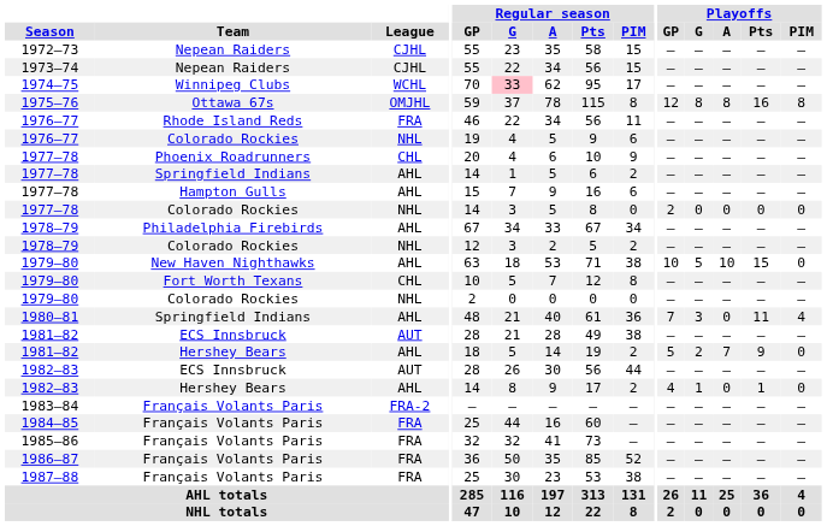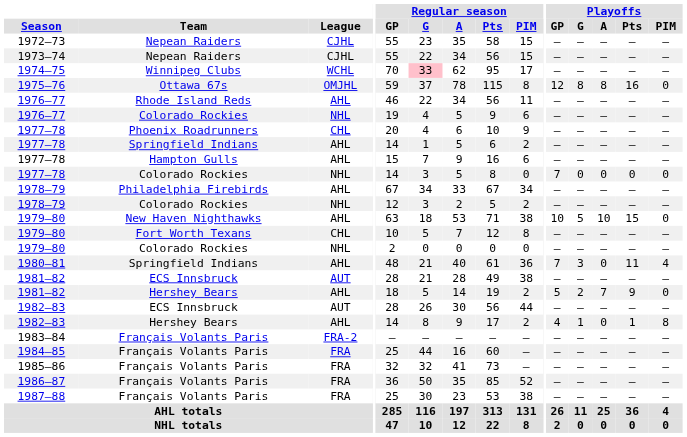1975–76 | Playoffs / PIM: 8 -> 0
1976–77 / Rhode Island Reds | League: FRA -> AHL
1977–78 / Colorado Rockies | Playoffs / GP: 2 -> 7
1982–83 / Hershey Bears | Playoffs / PIM: 0 -> 8
